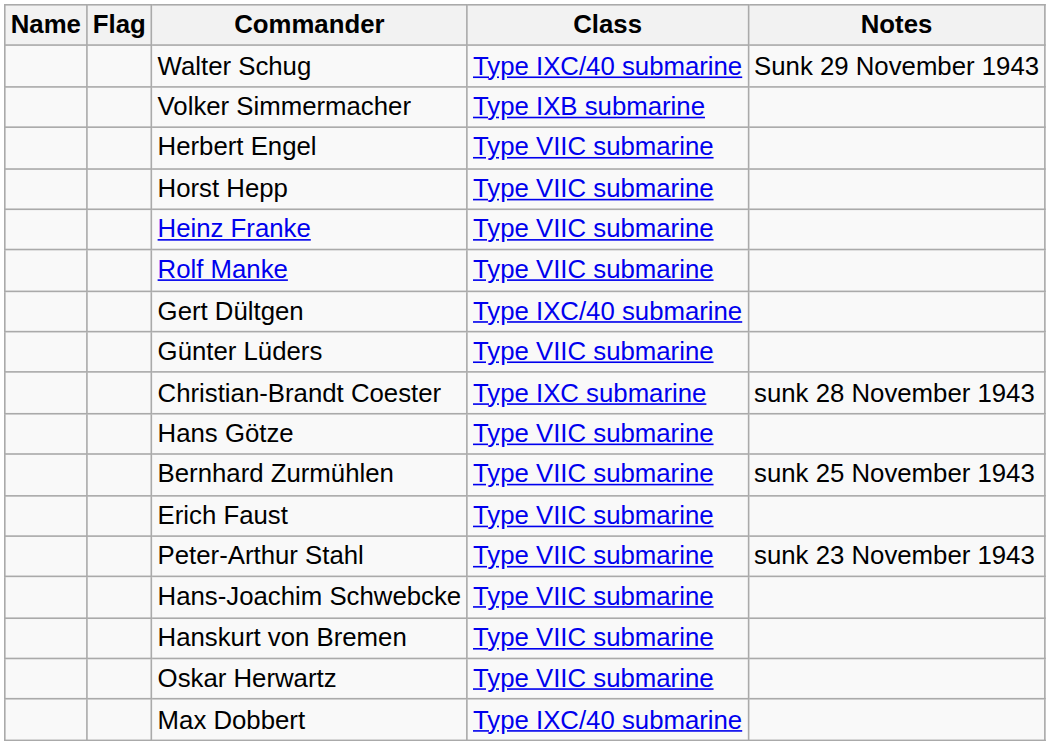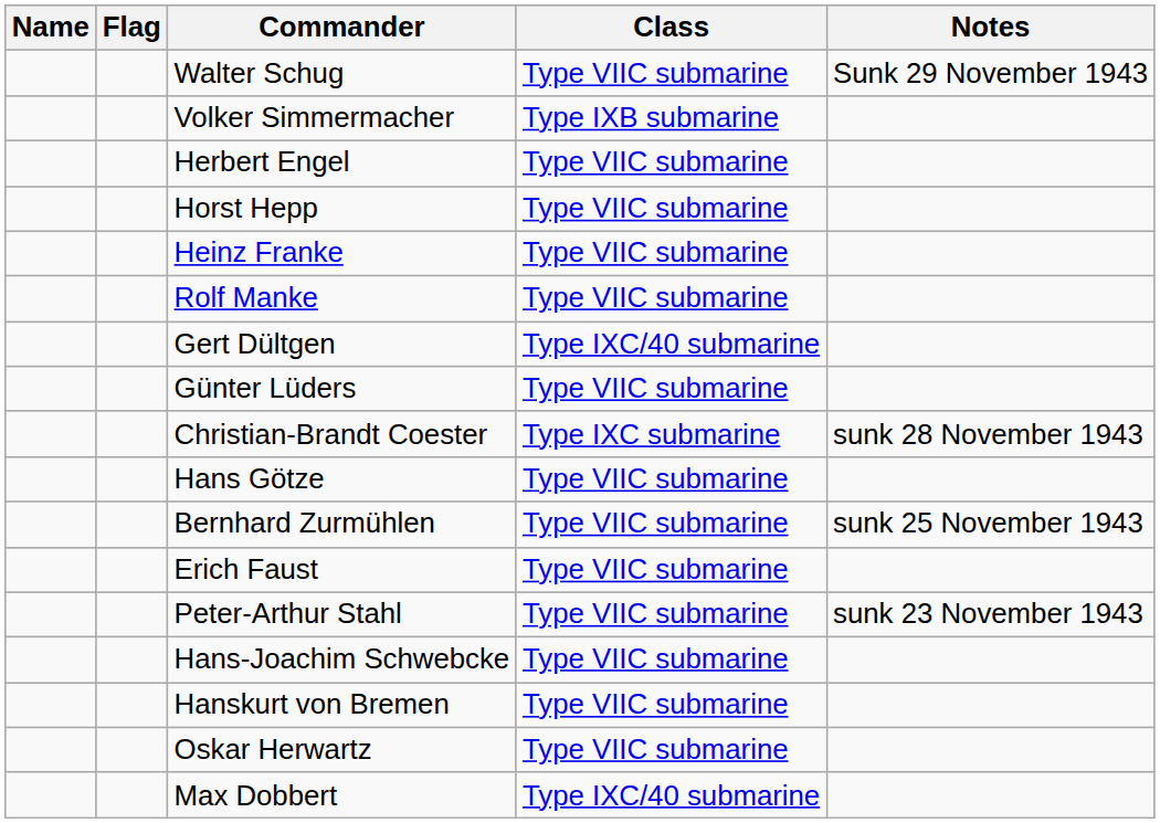Walter Schug | Class: Type IXC/40 submarine -> Type VIIC submarine
